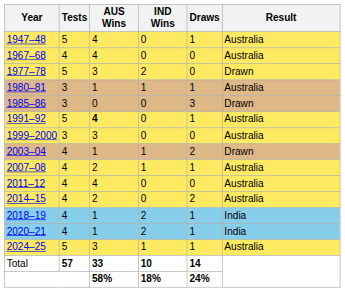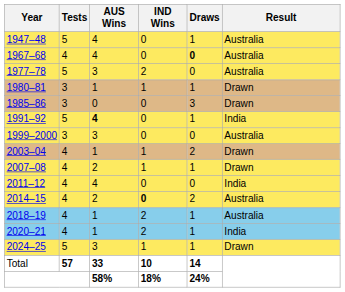1967–68 | Draws: normal -> bold
1977–78 | Result: Drawn -> Australia
1980–81 | Result: Australia -> Drawn
1991–92 | Result: Australia -> India
2007–08 | Result: Australia -> Drawn
2011–12 | Result: Australia -> India
2014–15 | IND Wins: normal -> bold
2018–19 | Result: India -> Australia
2024–25 | Result: Australia -> Drawn
